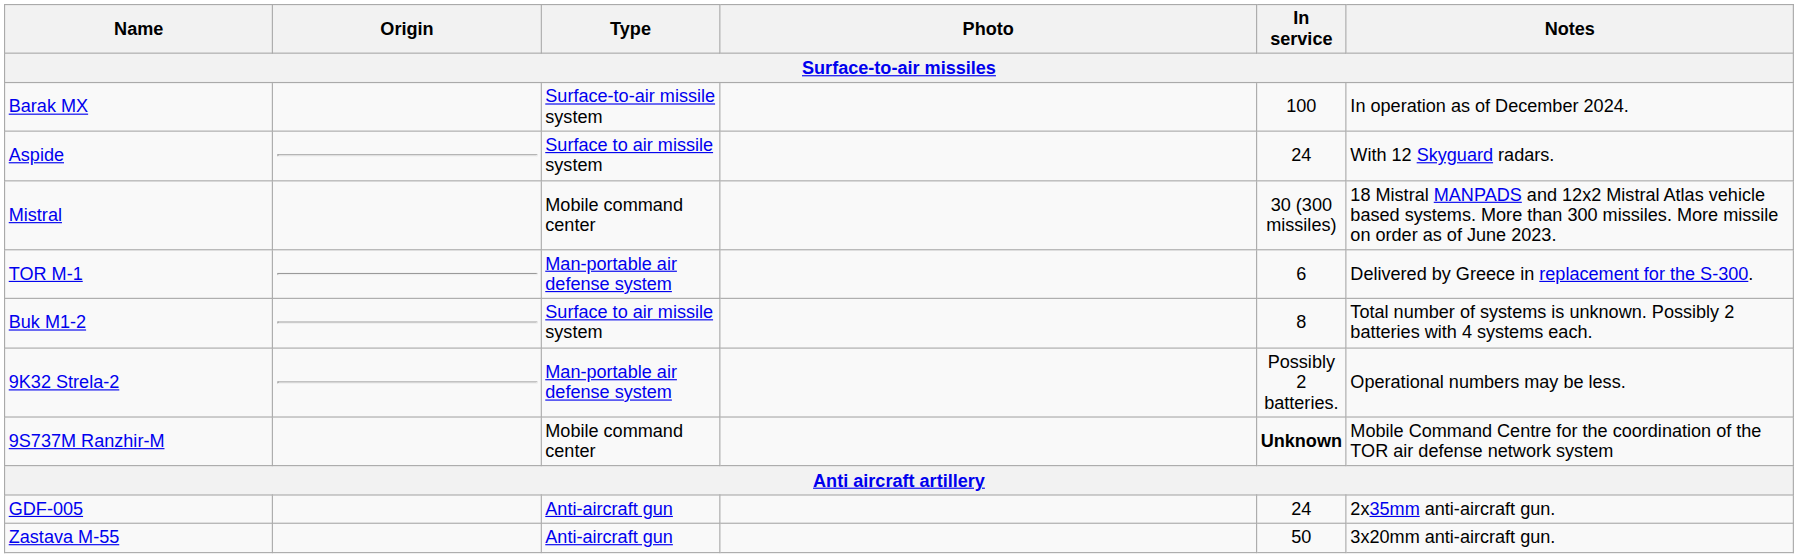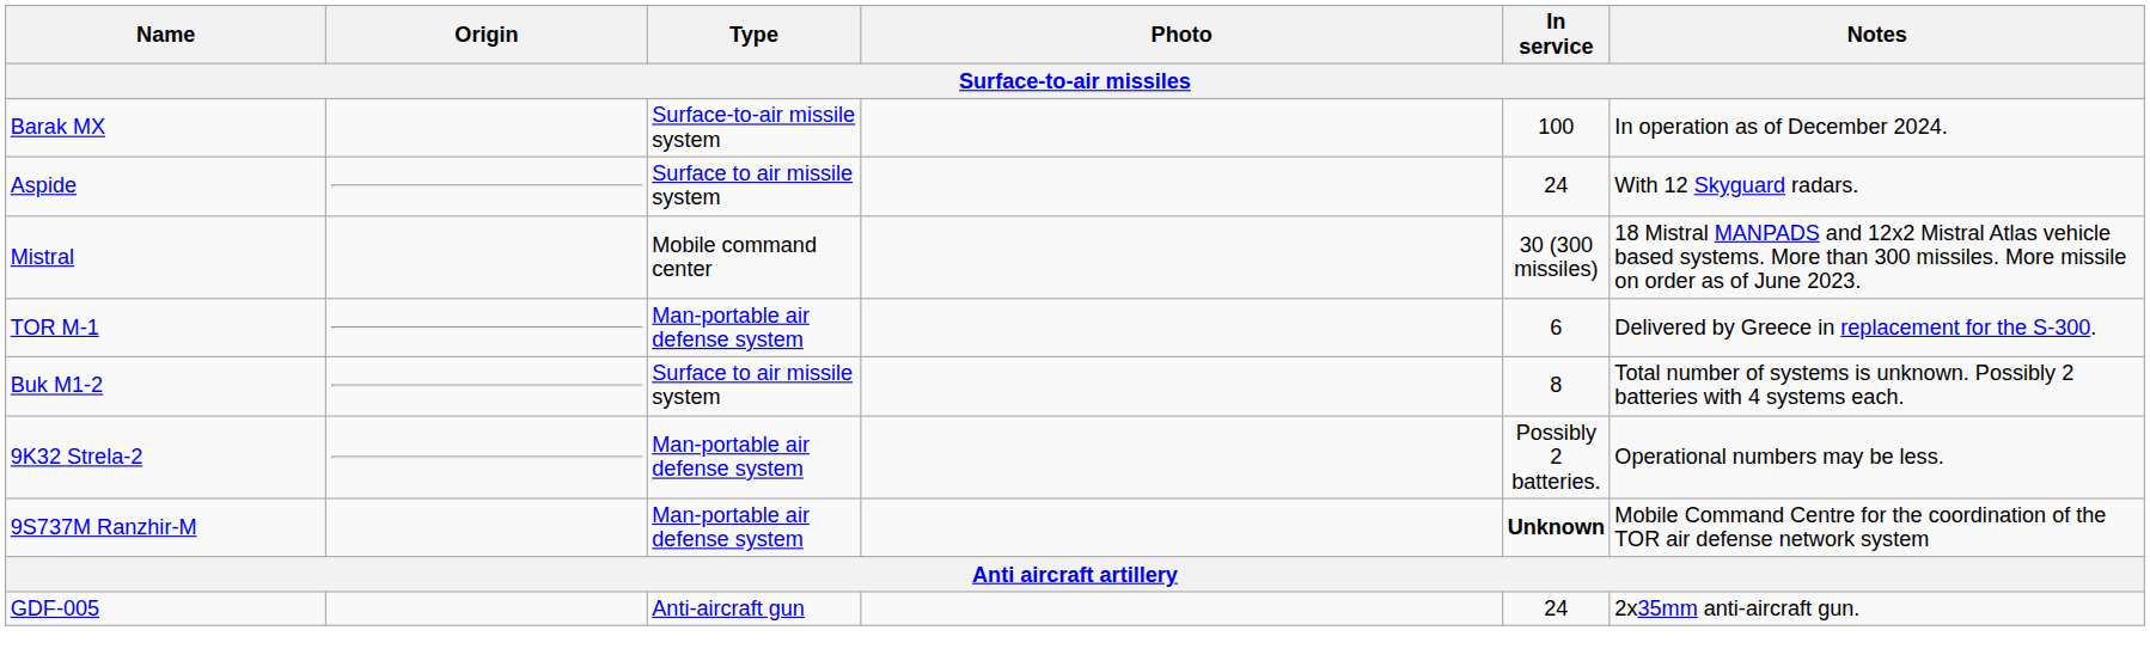9S737M Ranzhir-M | Type: Mobile command center -> Man-portable air defense system
- row: Zastava M-55 | Anti-aircraft gun | 50 | 3x20mm anti-aircraft gun.
